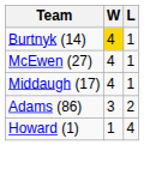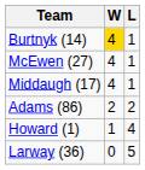Adams (86) | W: 3 -> 2
+ row: Larway (36) | 0 | 5
